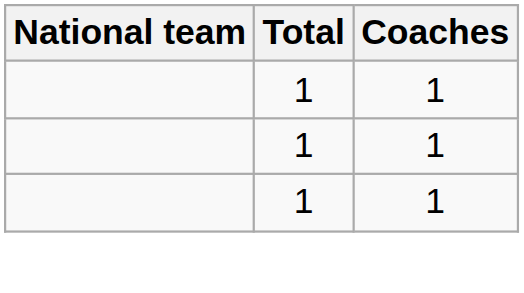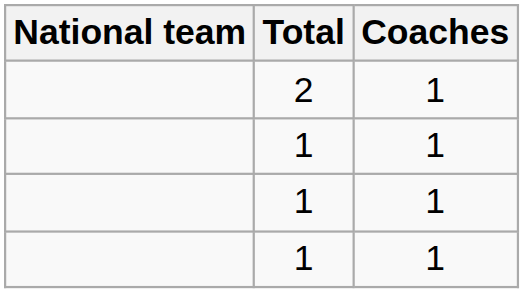+ row: 2 | 1
